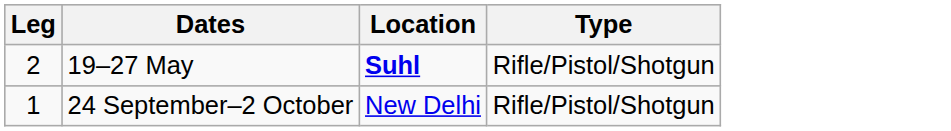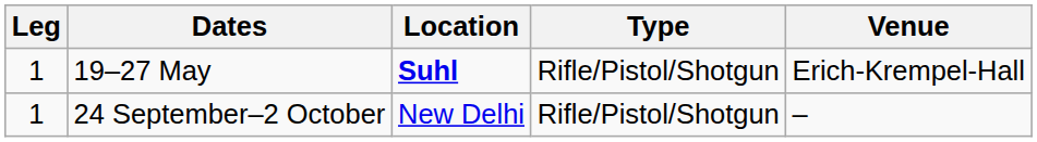+ column: Venue | Erich-Krempel-Hall | –
19–27 May | Leg: 2 -> 1
